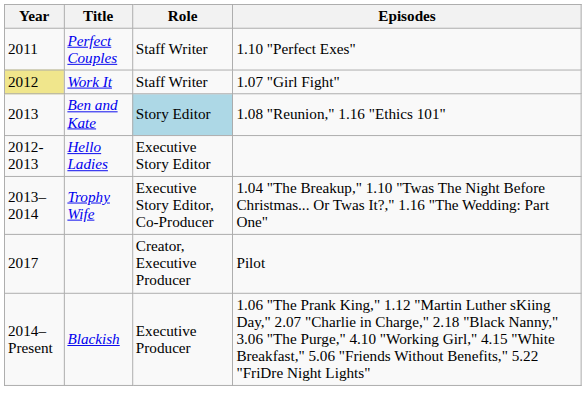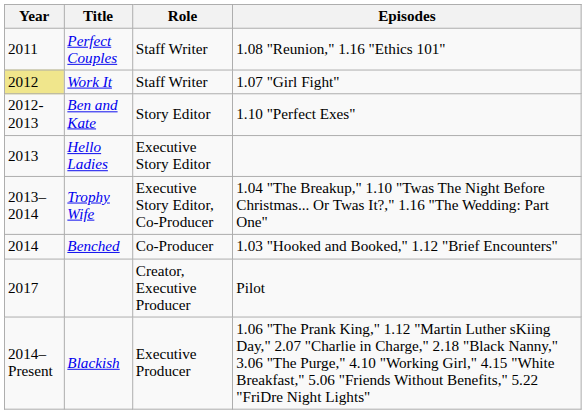Perfect Couples | Episodes: 1.10 "Perfect Exes" -> 1.08 "Reunion," 1.16 "Ethics 101"
Ben and Kate | Year: 2013 -> 2012-2013
Ben and Kate | Role: lightblue background -> no background
Ben and Kate | Episodes: 1.08 "Reunion," 1.16 "Ethics 101" -> 1.10 "Perfect Exes"
Hello Ladies | Year: 2012-2013 -> 2013
+ row: 2014 | Benched | Co-Producer | 1.03 "Hooked and Booked," 1.12 "Brief Encounters"
